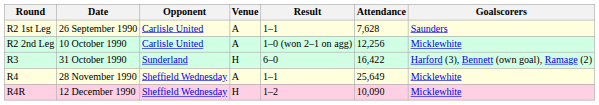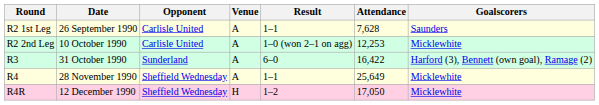R2 2nd Leg | Attendance: 12,256 -> 12,253
R3 | Venue: H -> A
R4R | Attendance: 10,090 -> 17,050
